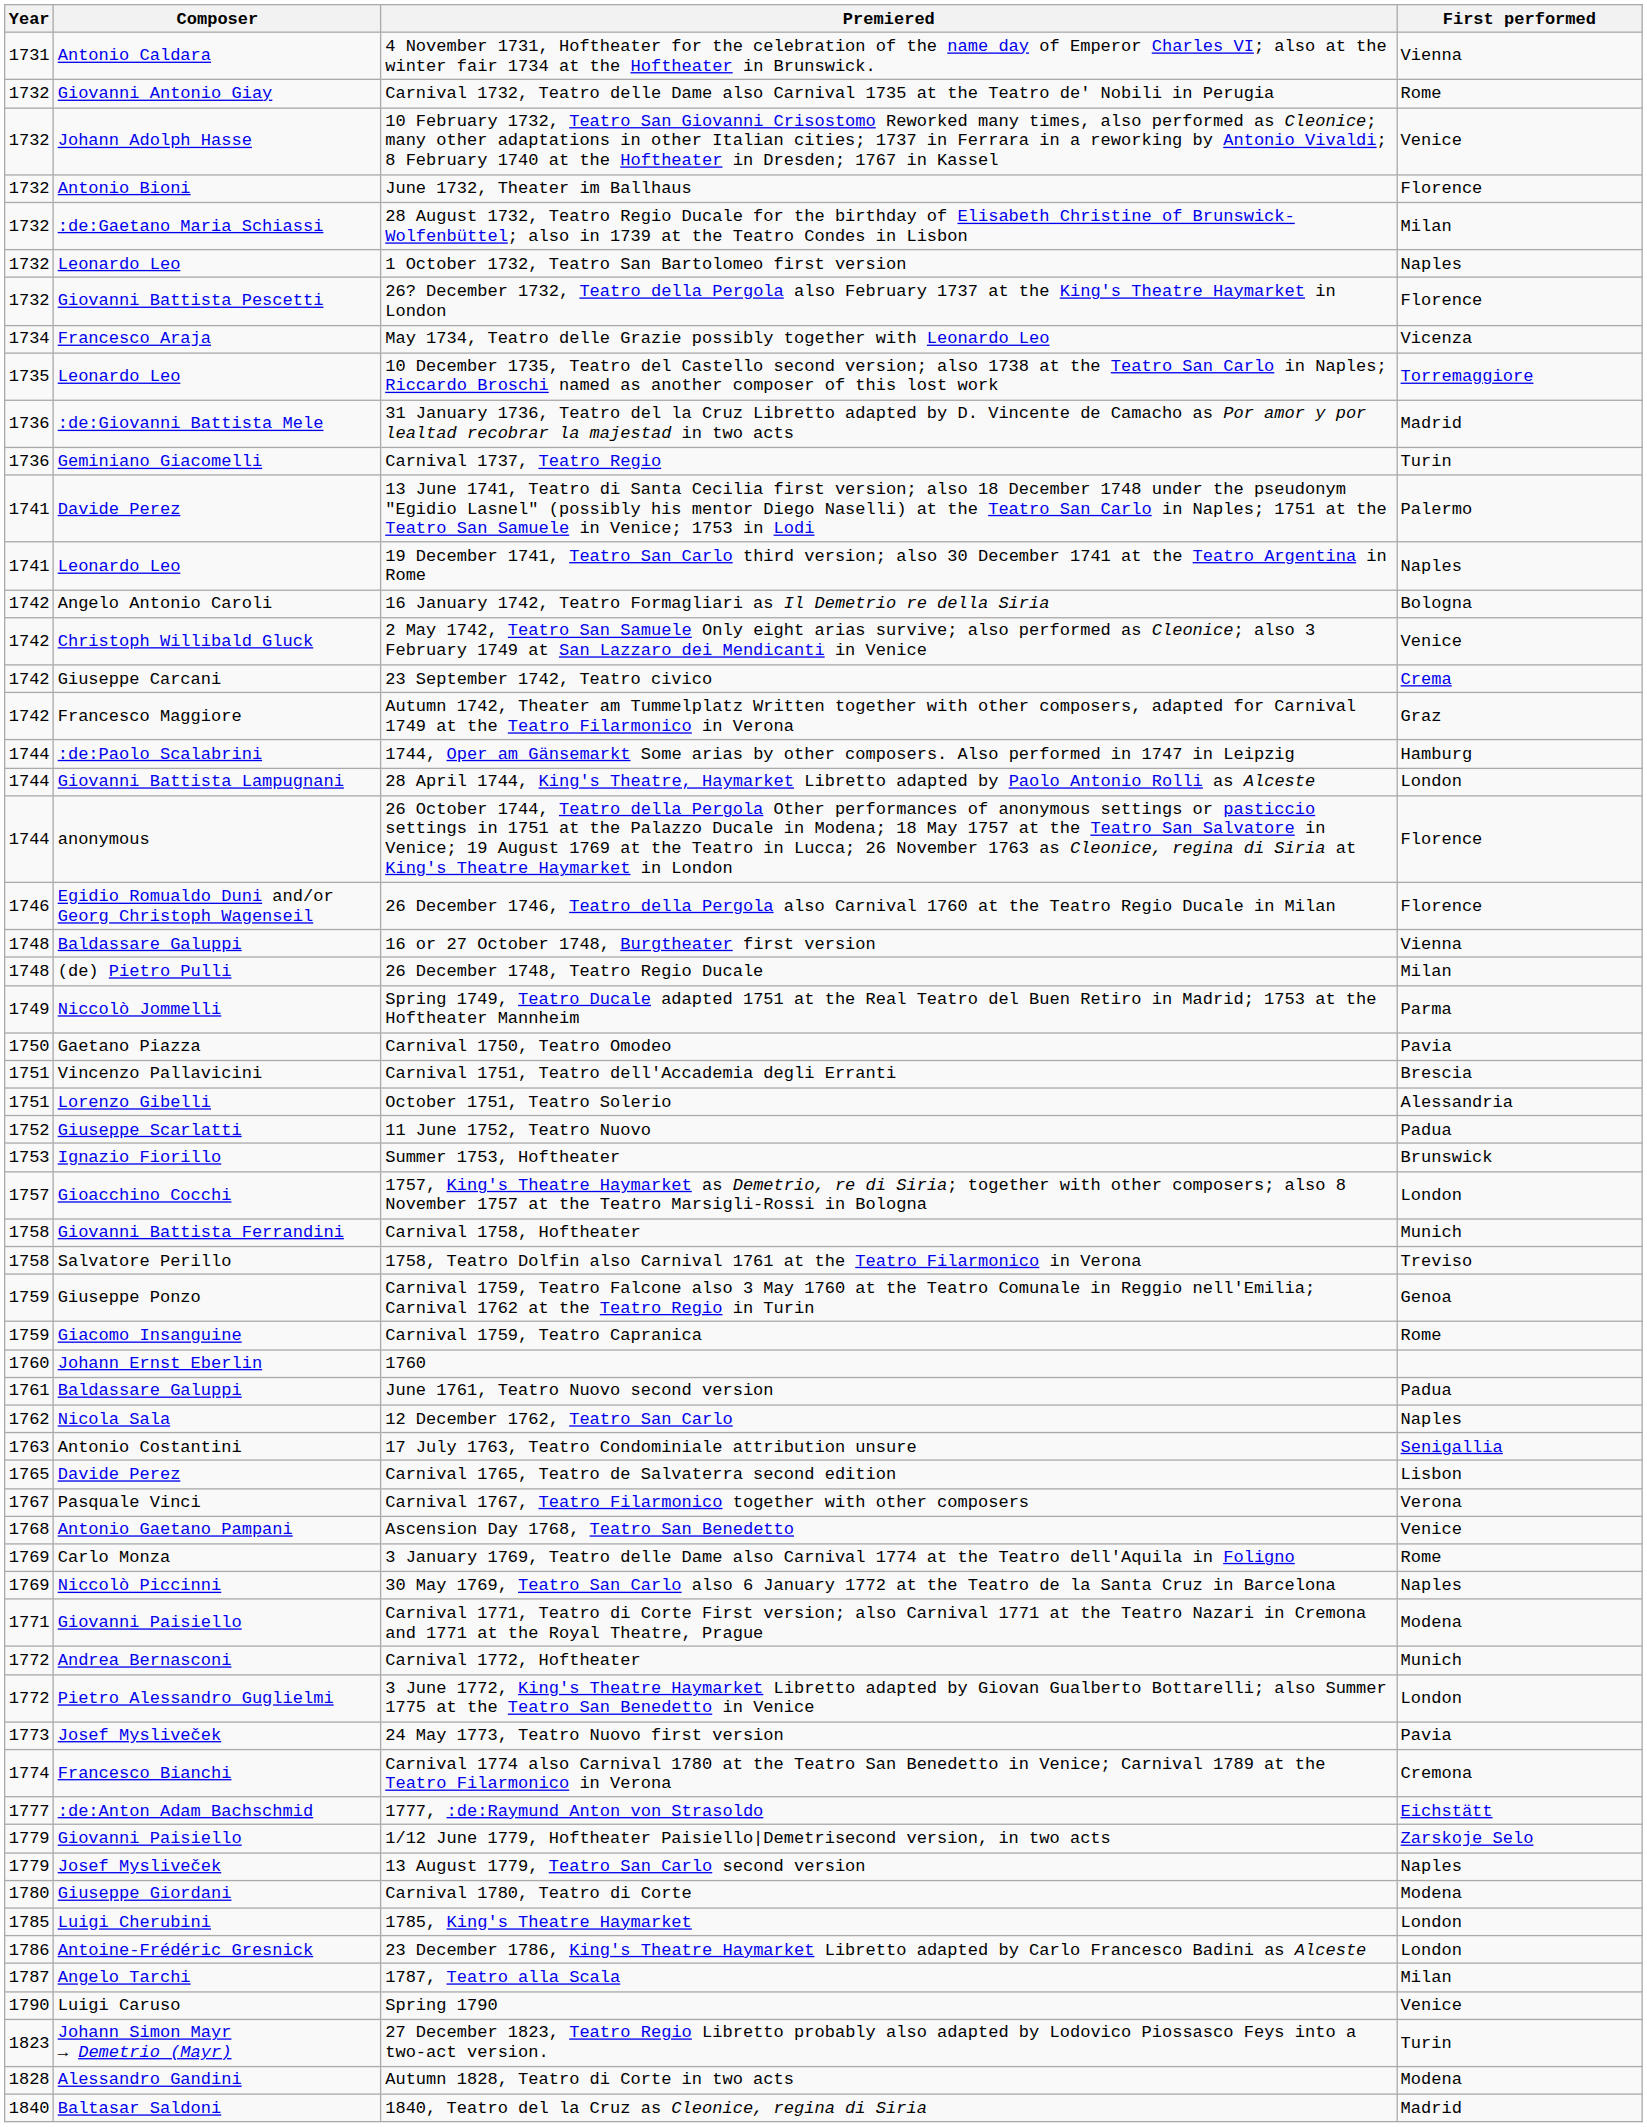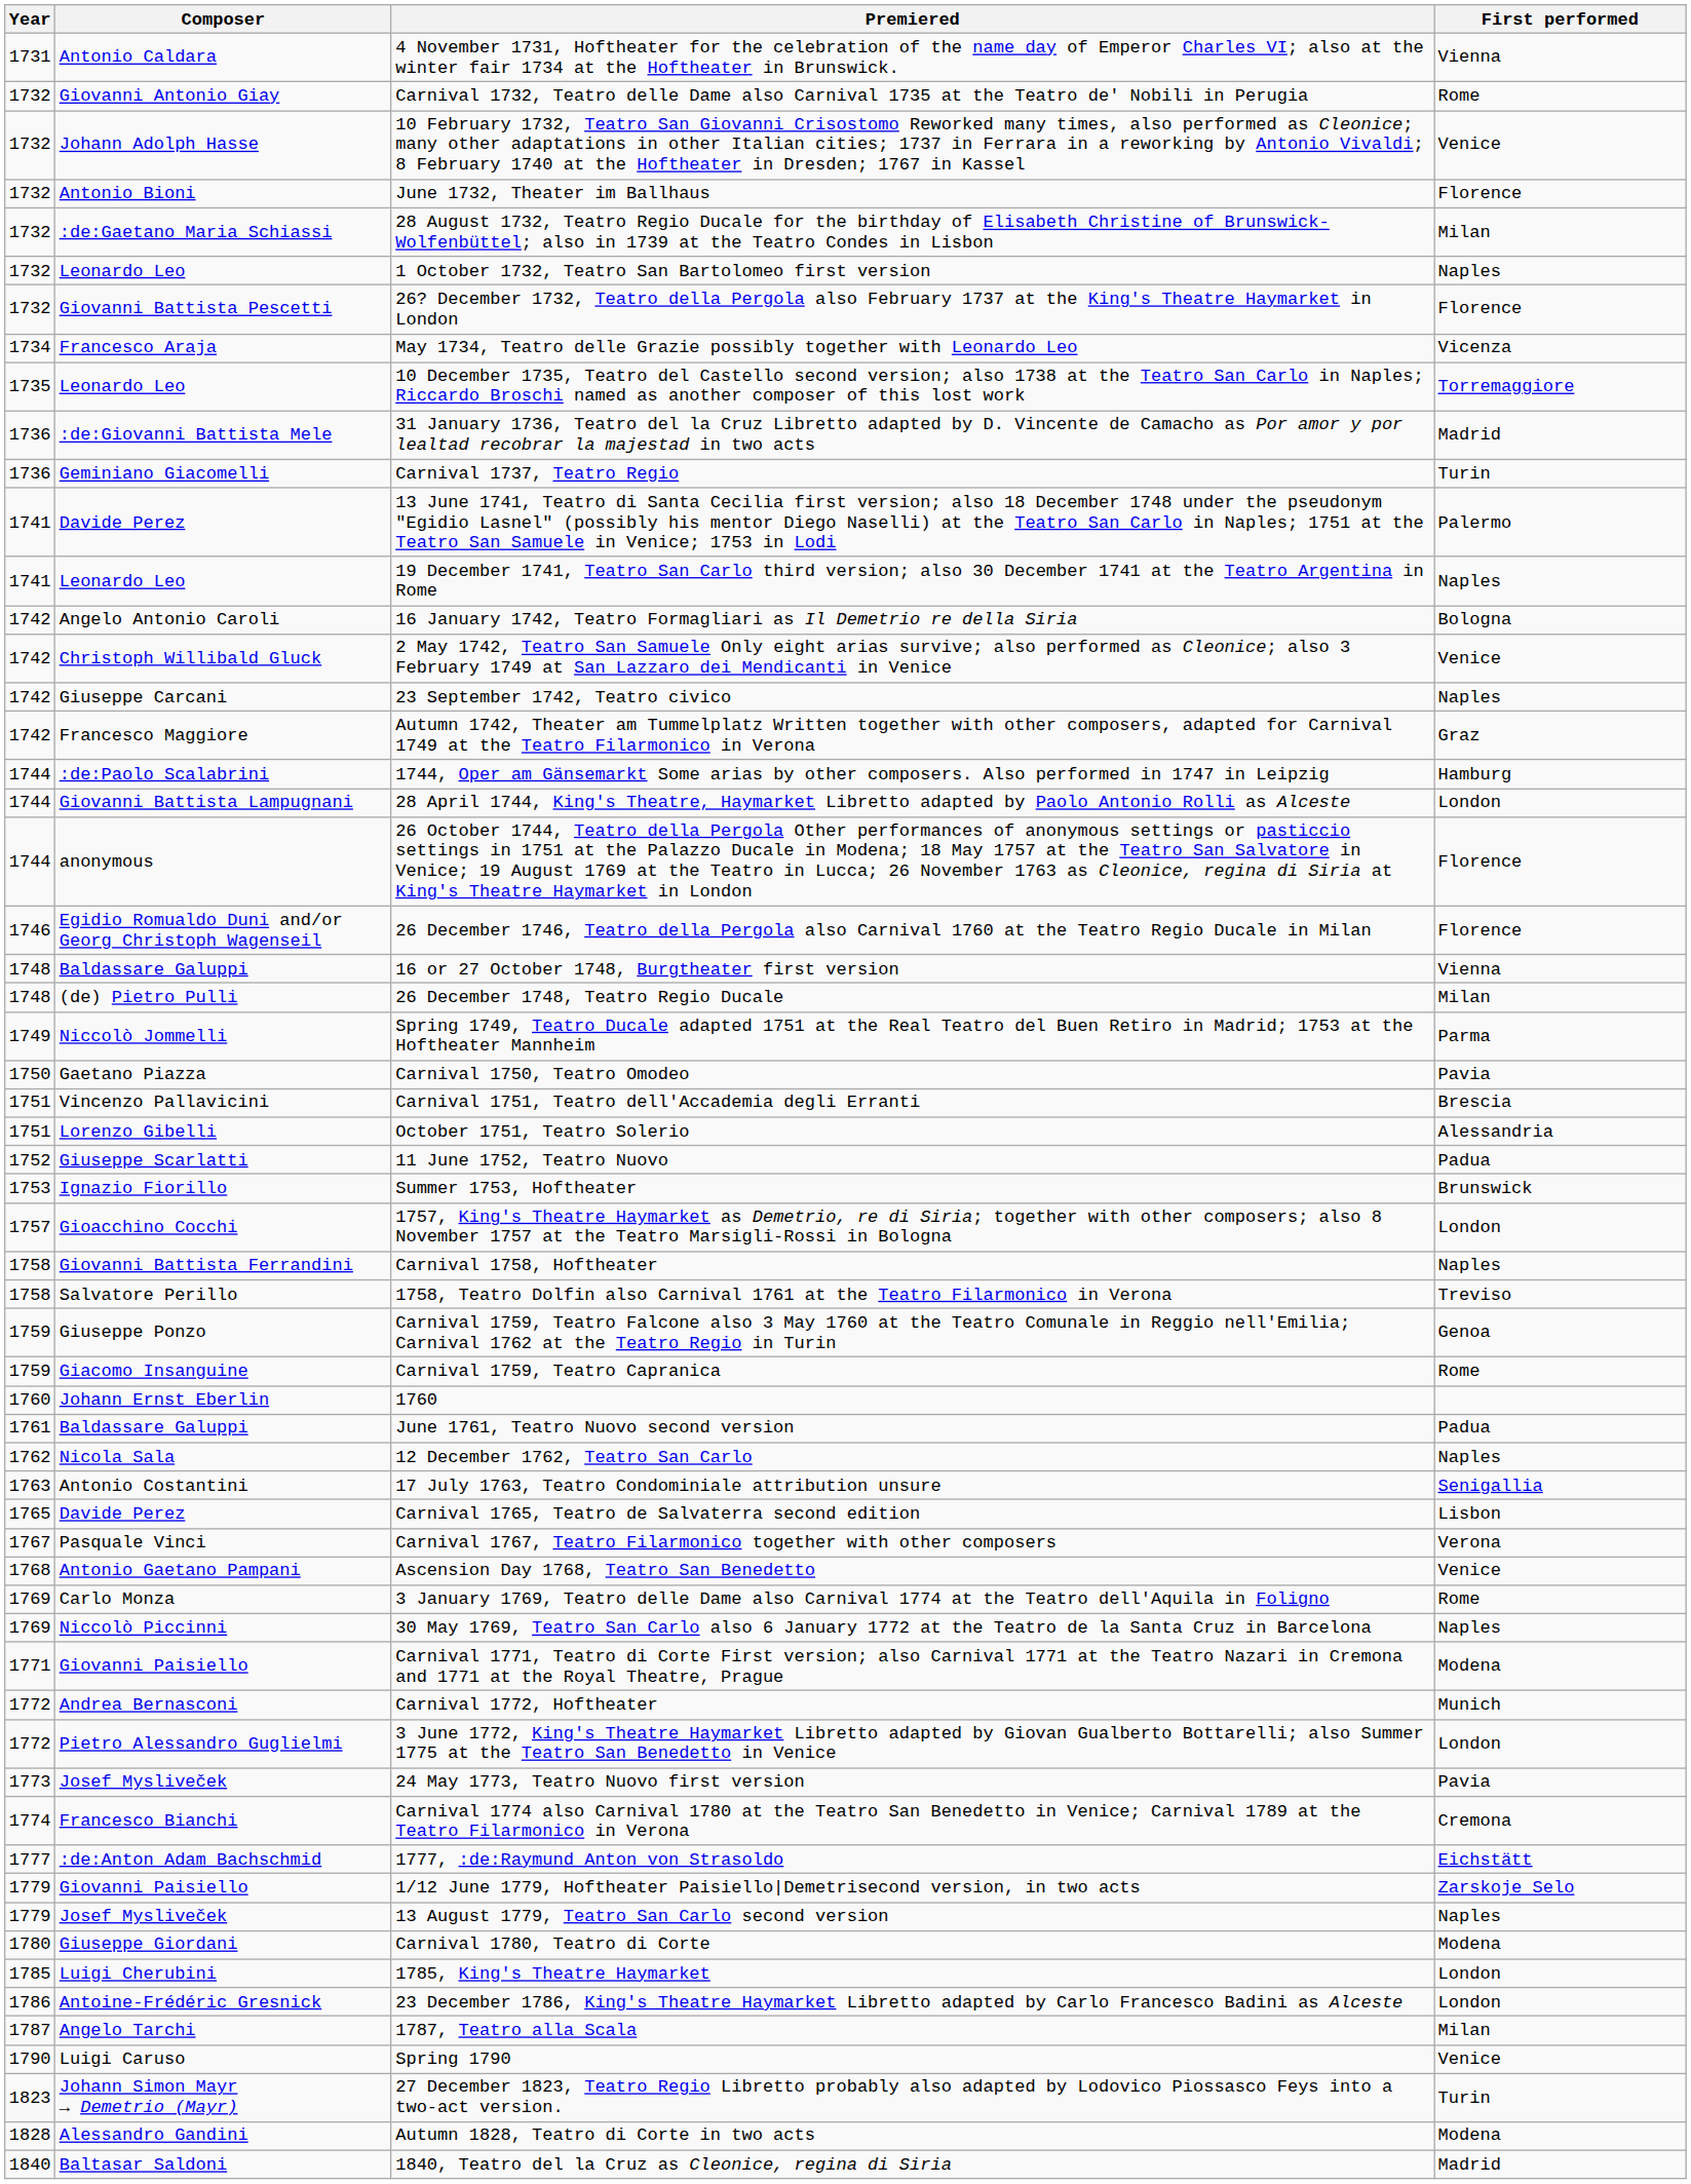23 September 1742, Teatro civico | First performed: Crema -> Naples
Carnival 1758, Hoftheater | First performed: Munich -> Naples
